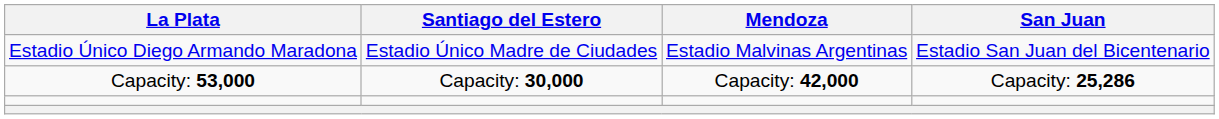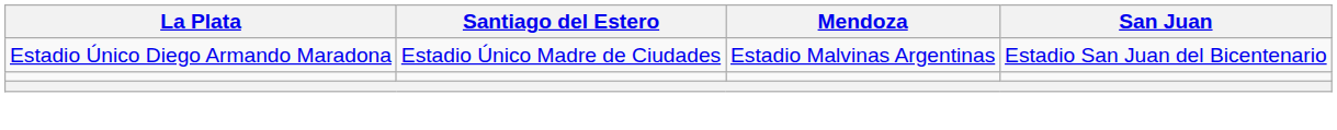- row: Capacity: 53,000 | Capacity: 30,000 | Capacity: 42,000 | Capacity: 25,286
